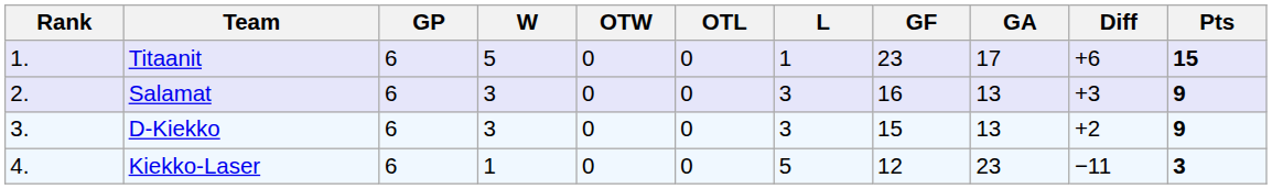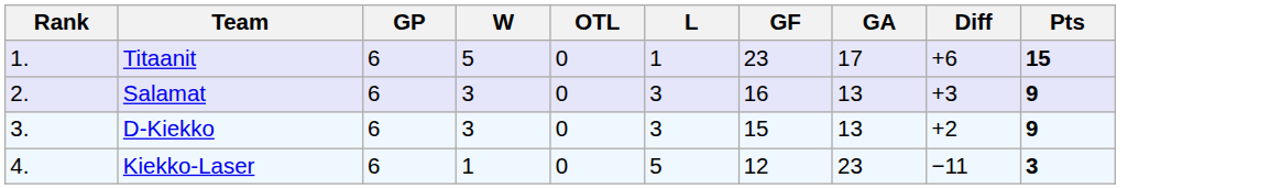- column: OTW | 0 | 0 | 0 | 0
